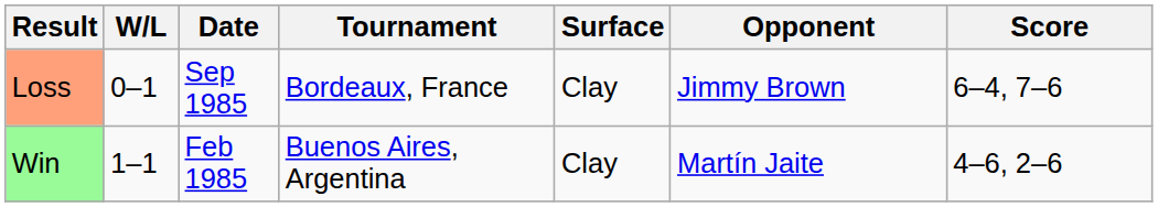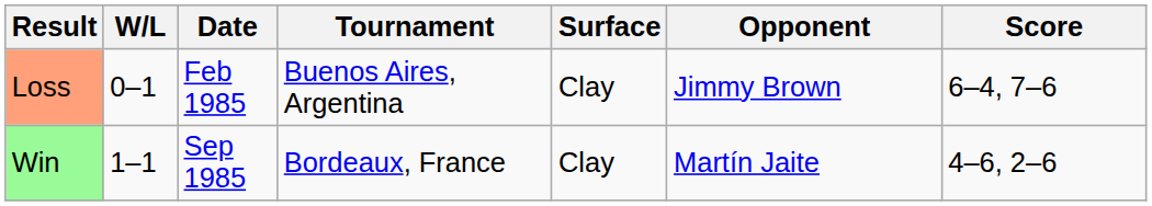Loss | Date: Sep 1985 -> Feb 1985
Loss | Tournament: Bordeaux, France -> Buenos Aires, Argentina
Win | Date: Feb 1985 -> Sep 1985
Win | Tournament: Buenos Aires, Argentina -> Bordeaux, France
